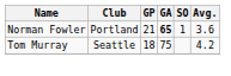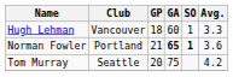+ row: Hugh Lehman | Vancouver | 18 | 60 | 1 | 3.3
Norman Fowler | SO: normal -> bold
Tom Murray | GP: 18 -> 20
